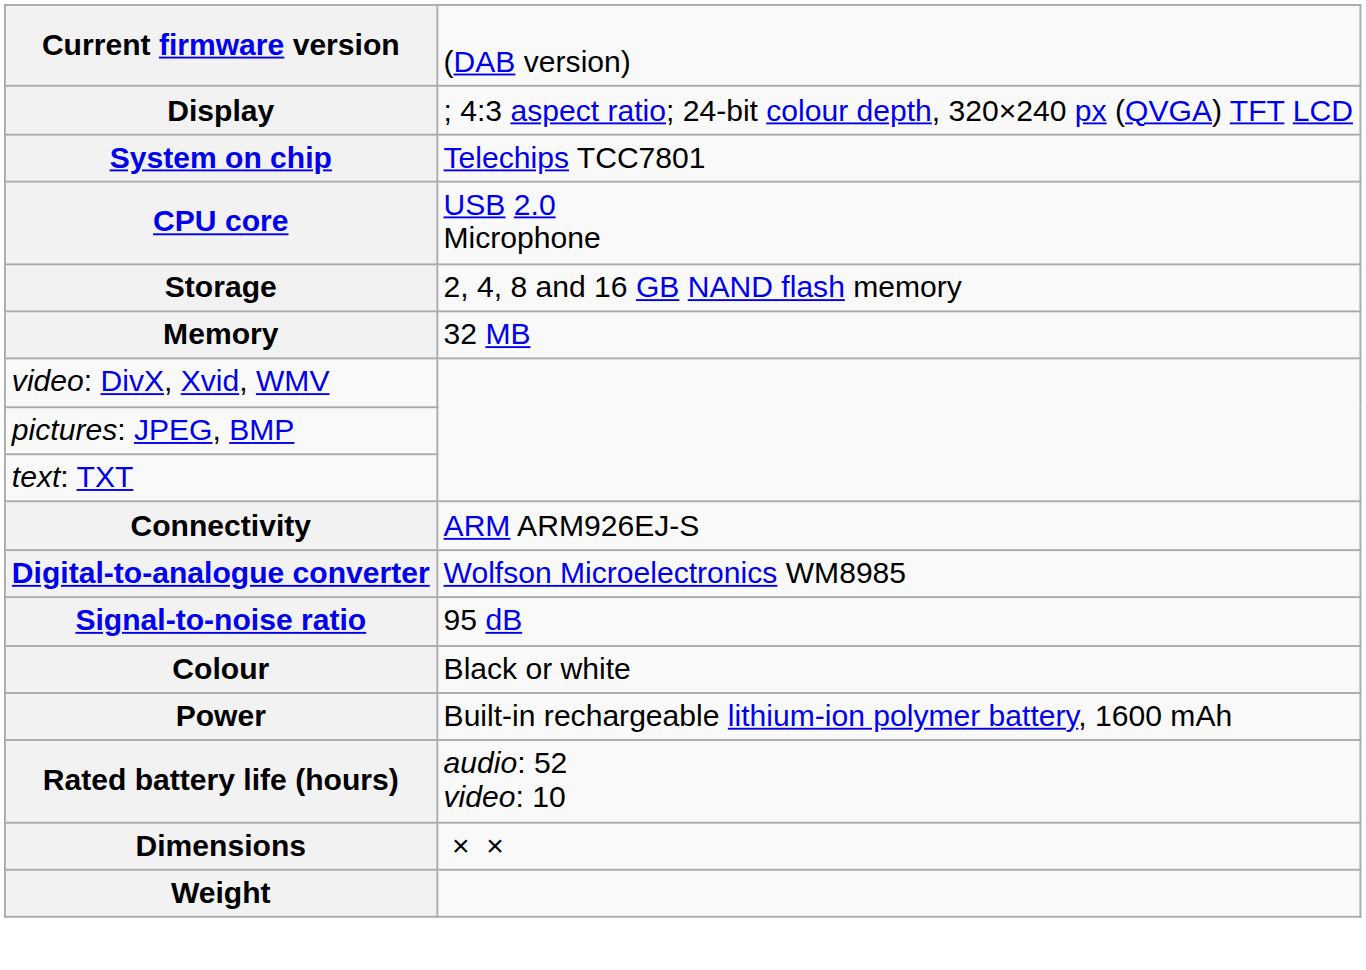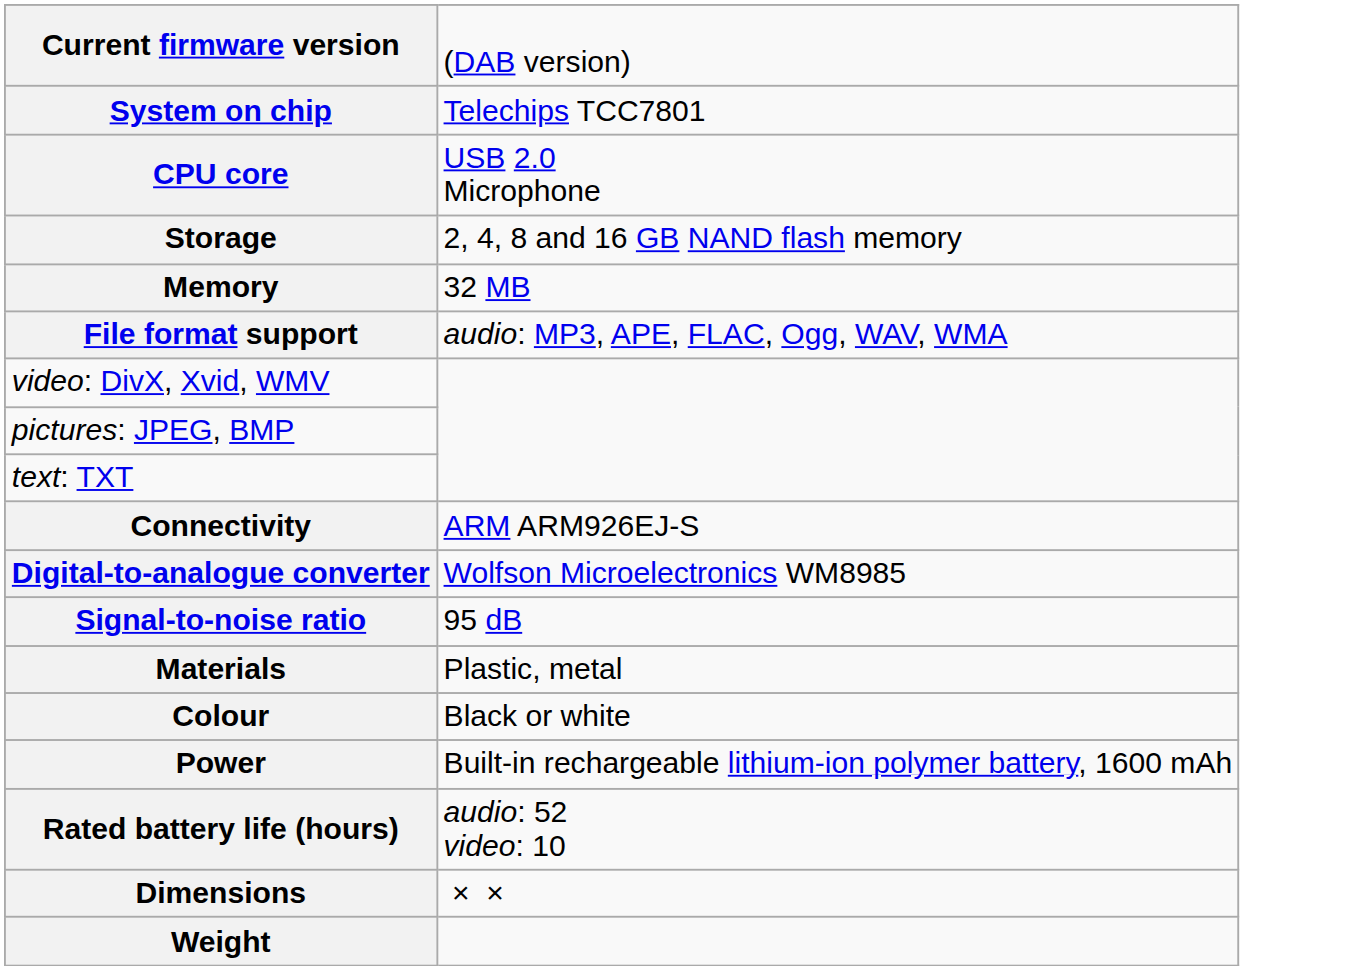- row: Display | ; 4:3 aspect ratio; 24-bit colour depth, 320×240 px (QVGA) TFT LCD
+ row: File format support | audio: MP3, APE, FLAC, Ogg, WAV, WMA
+ row: Materials | Plastic, metal
